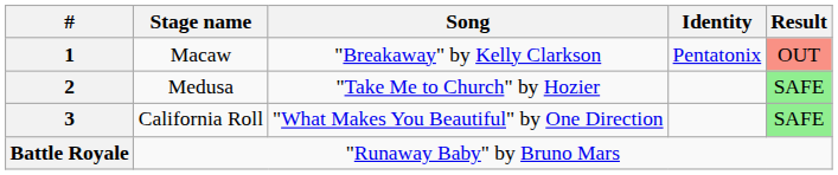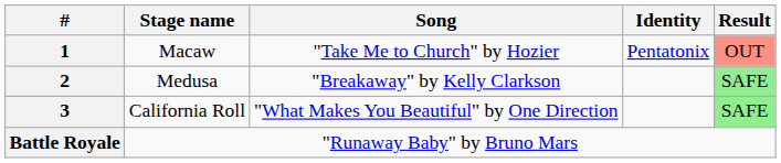1 | Song: "Breakaway" by Kelly Clarkson -> "Take Me to Church" by Hozier
2 | Song: "Take Me to Church" by Hozier -> "Breakaway" by Kelly Clarkson
